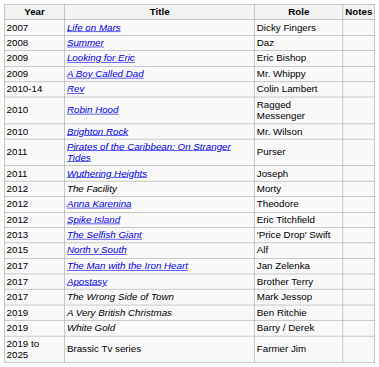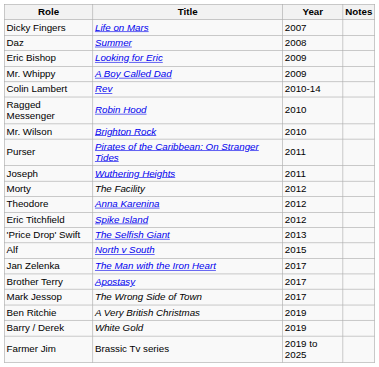columns swapped: Year <-> Role
